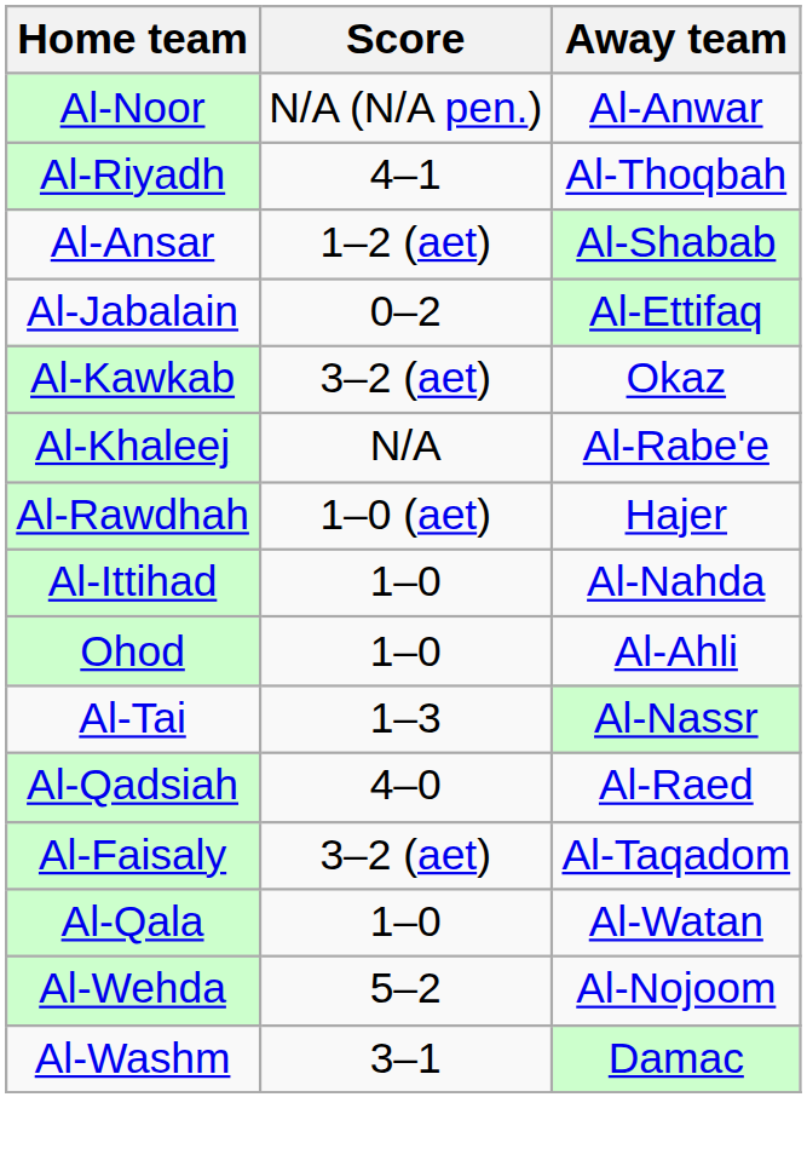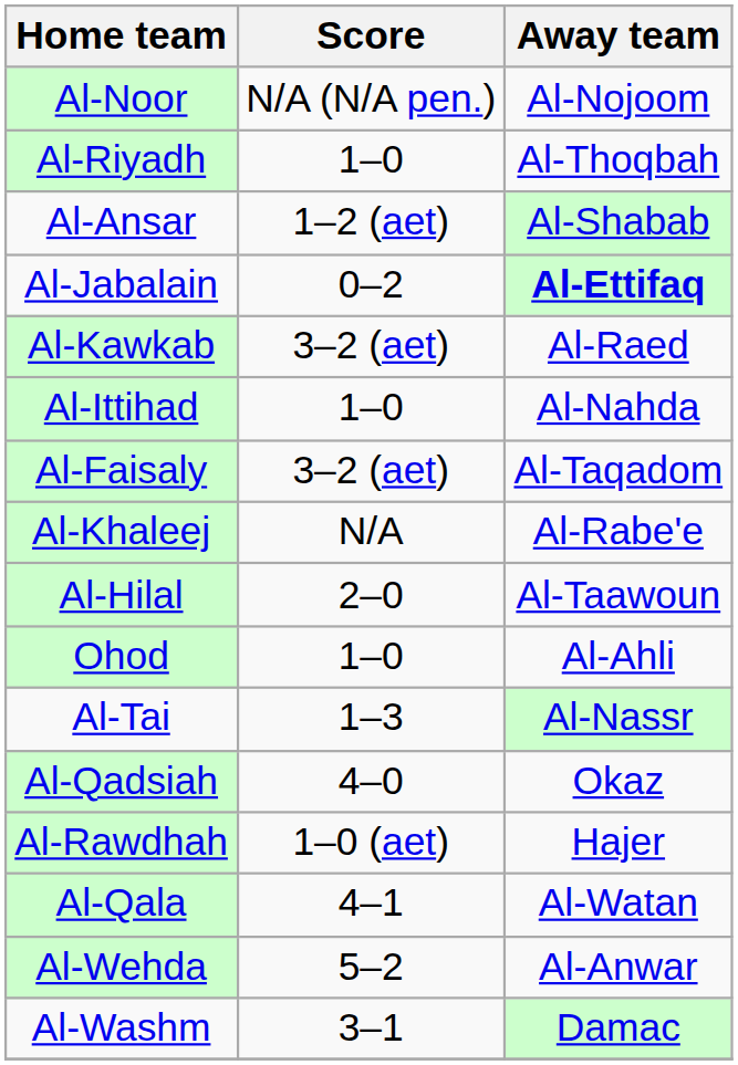Al-Noor | Away team: Al-Anwar -> Al-Nojoom
Al-Riyadh | Score: 4–1 -> 1–0
Al-Jabalain | Away team: normal -> bold
Al-Kawkab | Away team: Okaz -> Al-Raed
rows swapped: Al-Khaleej <-> Al-Ittihad
rows swapped: Al-Faisaly <-> Al-Rawdhah
+ row: Al-Hilal | 2–0 | Al-Taawoun
Al-Qadsiah | Away team: Al-Raed -> Okaz
Al-Qala | Score: 1–0 -> 4–1
Al-Wehda | Away team: Al-Nojoom -> Al-Anwar
